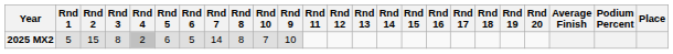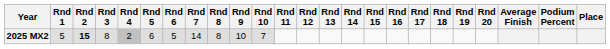columns swapped: Rnd 9 <-> Rnd 10
2025 MX2 | Rnd 2: normal -> bold
